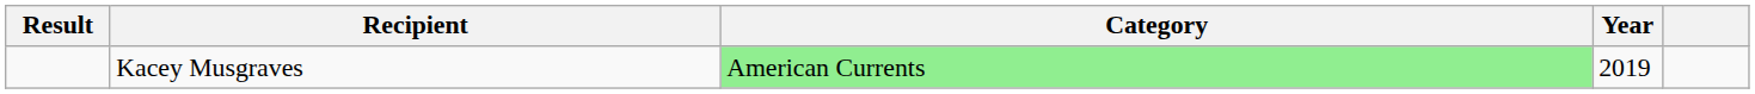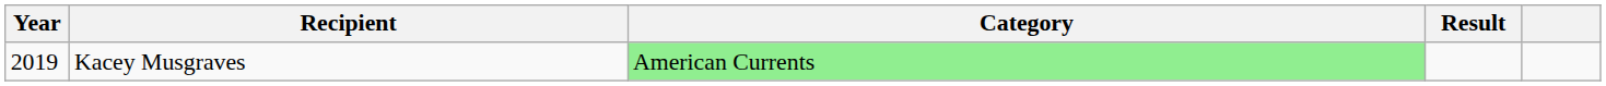columns swapped: Year <-> Result
